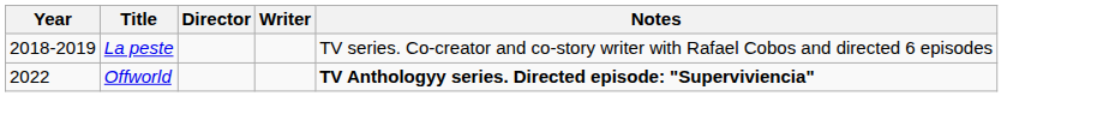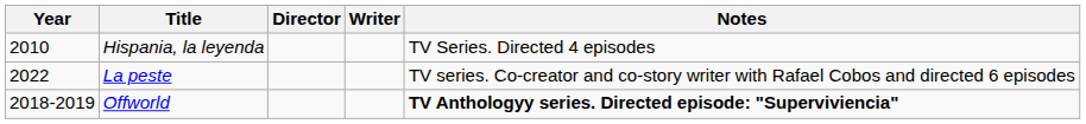+ row: 2010 | Hispania, la leyenda | TV Series. Directed 4 episodes
La peste | Year: 2018-2019 -> 2022
Offworld | Year: 2022 -> 2018-2019
